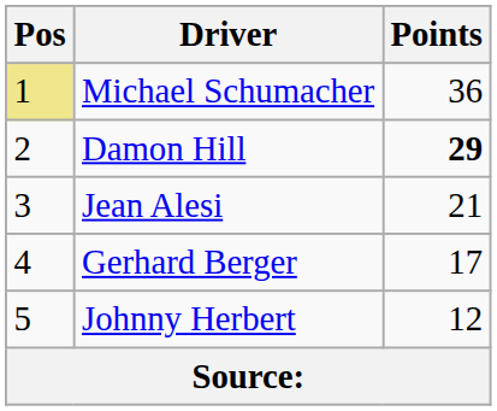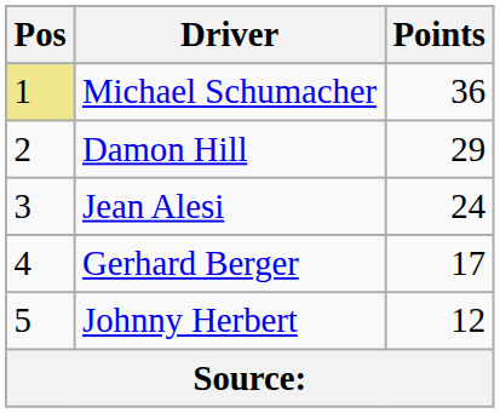Damon Hill | Points: bold -> normal
Jean Alesi | Points: 21 -> 24
